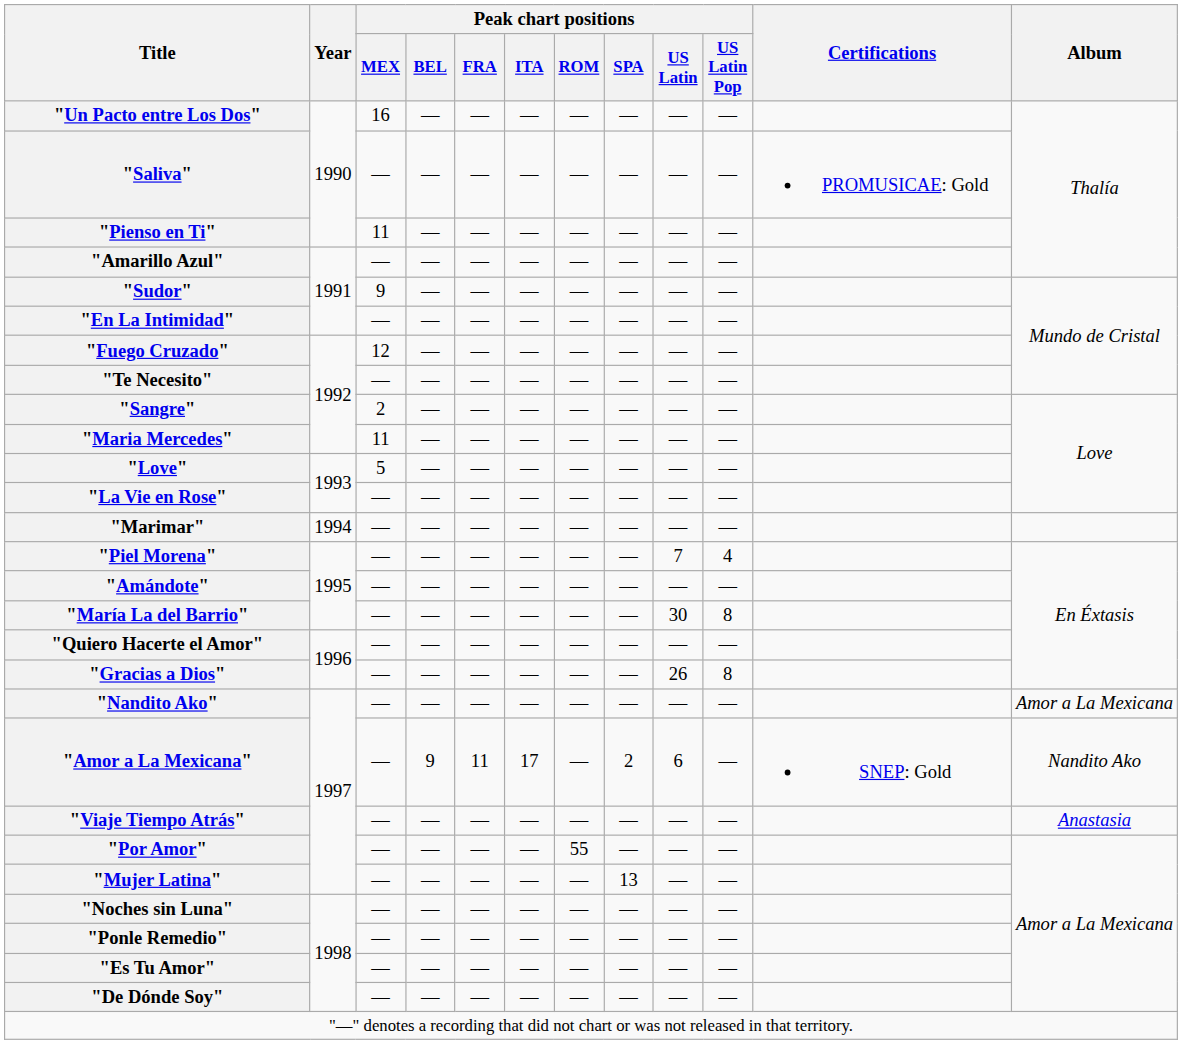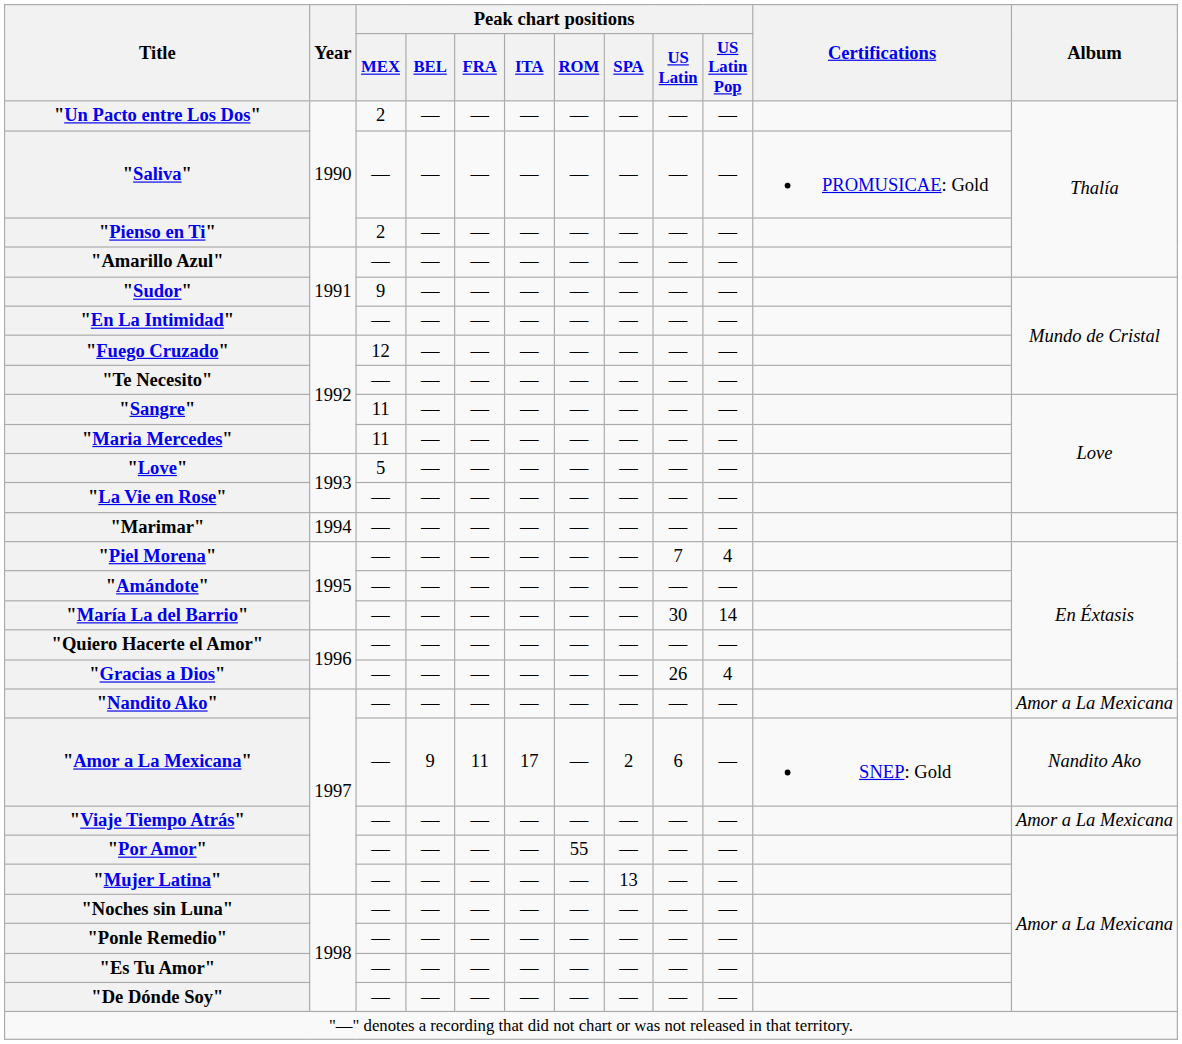"Un Pacto entre Los Dos" | Peak chart positions / MEX: 16 -> 2
"Pienso en Ti" | Peak chart positions / MEX: 11 -> 2
"Sangre" | Peak chart positions / MEX: 2 -> 11
"María La del Barrio" | Peak chart positions / US Latin Pop: 8 -> 14
"Gracias a Dios" | Peak chart positions / US Latin Pop: 8 -> 4
"Viaje Tiempo Atrás" | Album: Anastasia -> Amor a La Mexicana
